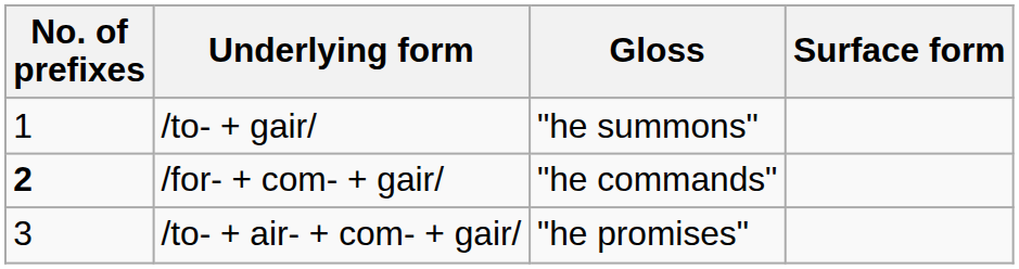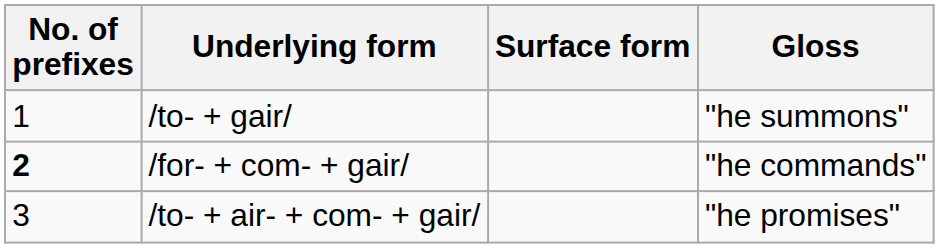columns swapped: Surface form <-> Gloss
